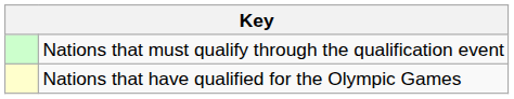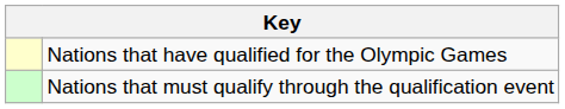rows swapped: Nations that have qualified for the Olympic Games <-> Nations that must qualify through the qualification event
